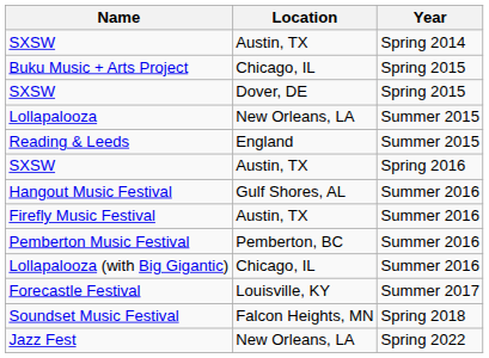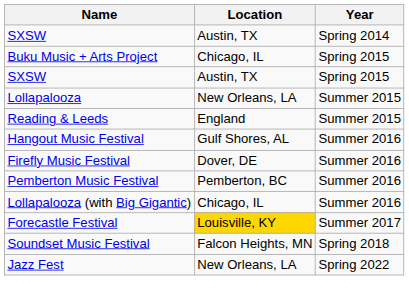SXSW / Spring 2015 | Location: Dover, DE -> Austin, TX
- row: SXSW | Austin, TX | Spring 2016
Firefly Music Festival | Location: Austin, TX -> Dover, DE
Forecastle Festival | Location: no background -> gold background
